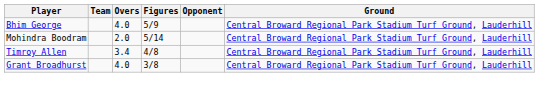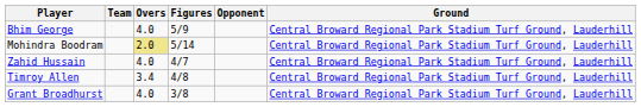Mohindra Boodram | Overs: no background -> khaki background
+ row: Zahid Hussain | 4.0 | 4/7 | Central Broward Regional Park Stadium Turf Ground, Lauderhill
